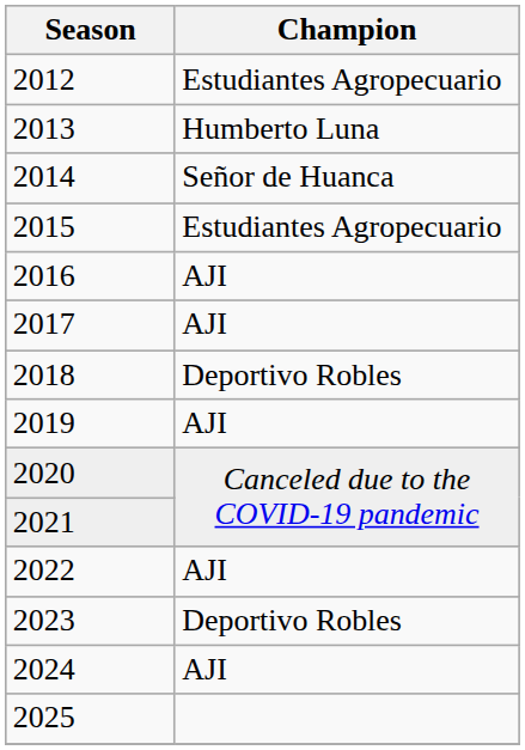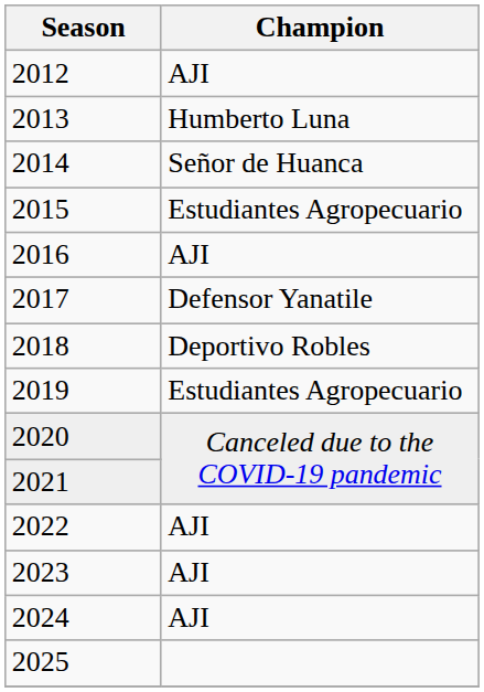2012 | Champion: Estudiantes Agropecuario -> AJI
2017 | Champion: AJI -> Defensor Yanatile
2019 | Champion: AJI -> Estudiantes Agropecuario
2023 | Champion: Deportivo Robles -> AJI
